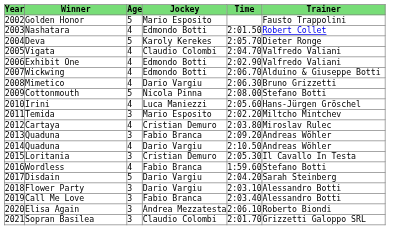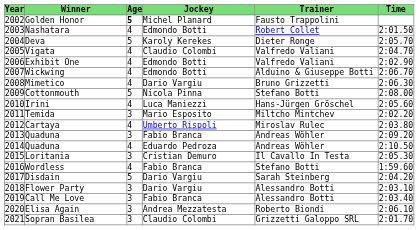columns swapped: Trainer <-> Time
Golden Honor | Age: normal -> bold
Golden Honor | Jockey: Mario Esposito -> Michel Planard
Cartaya | Jockey: Cristian Demuro -> Umberto Rispoli
2014 / Quaduna | Jockey: Dario Vargiu -> Eduardo Pedroza
